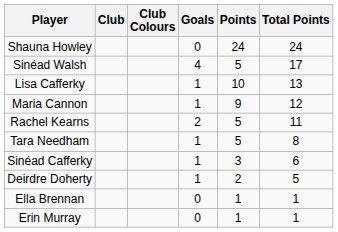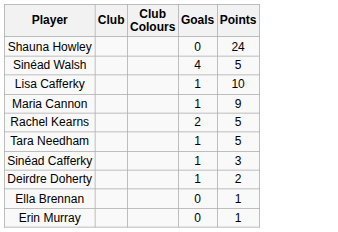- column: Total Points | 24 | 17 | 13 | 12 | 11 | 8 | 6 | 5 | 1 | 1
